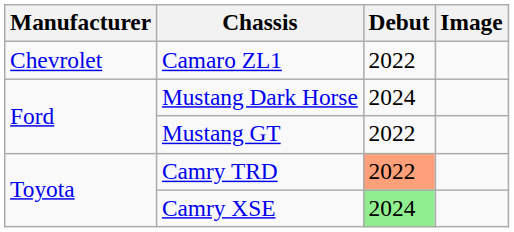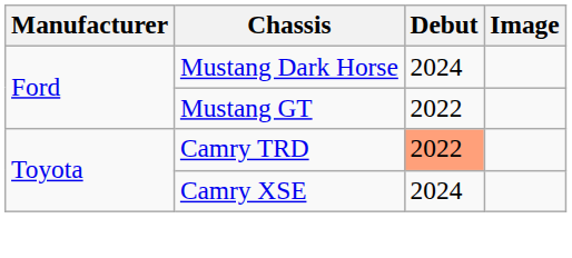- row: Chevrolet | Camaro ZL1 | 2022
Camry XSE | Debut: lightgreen background -> no background
